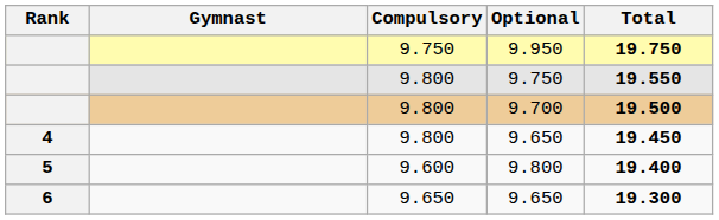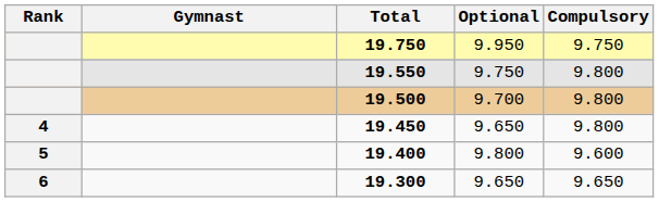columns swapped: Compulsory <-> Total
